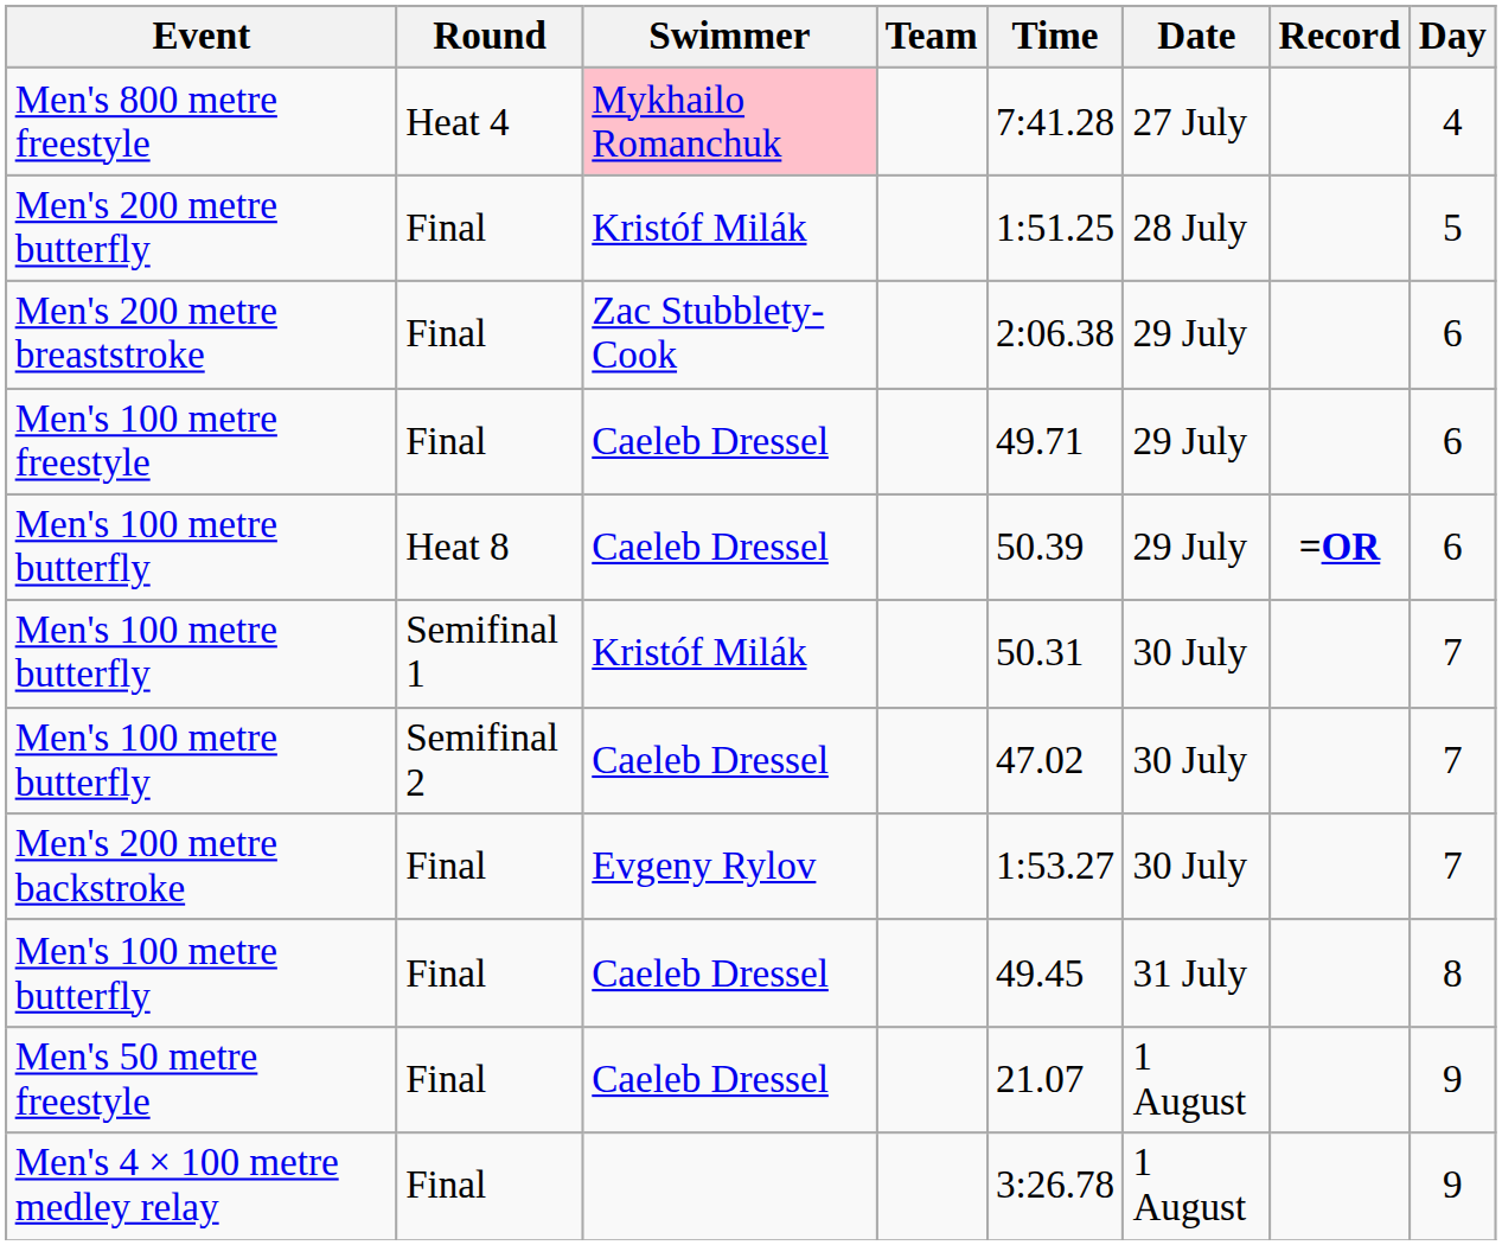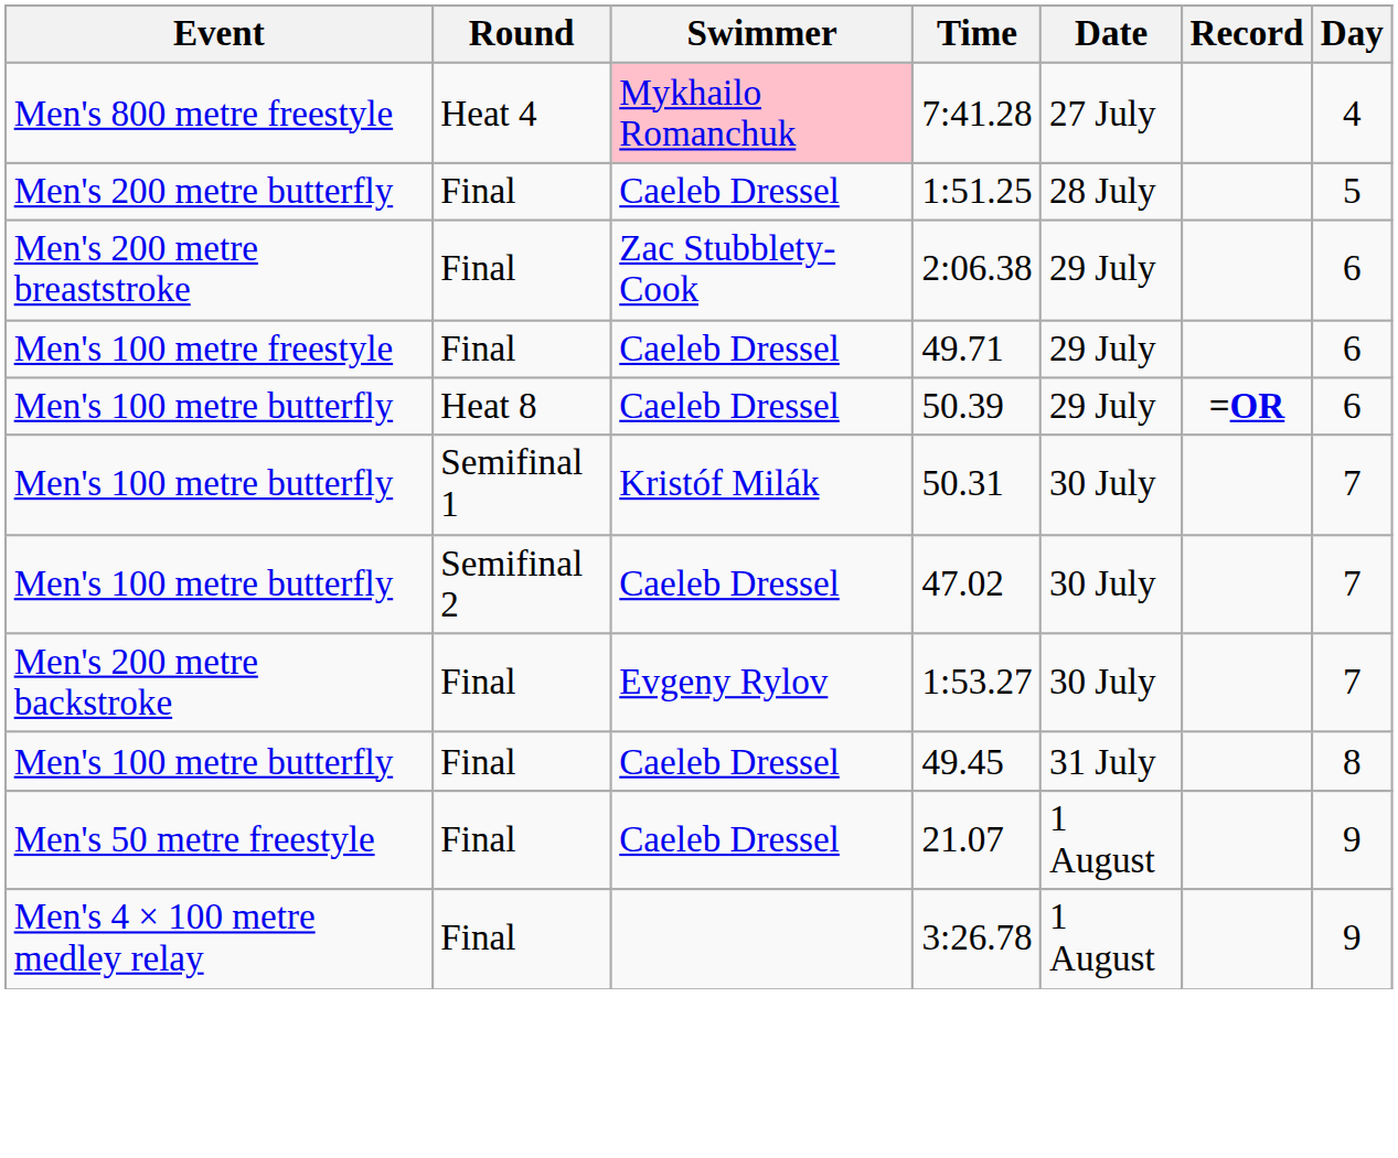- column: Team
Men's 200 metre butterfly | Swimmer: Kristóf Milák -> Caeleb Dressel
